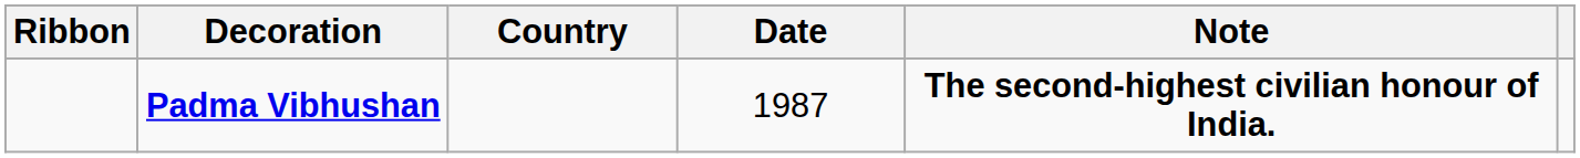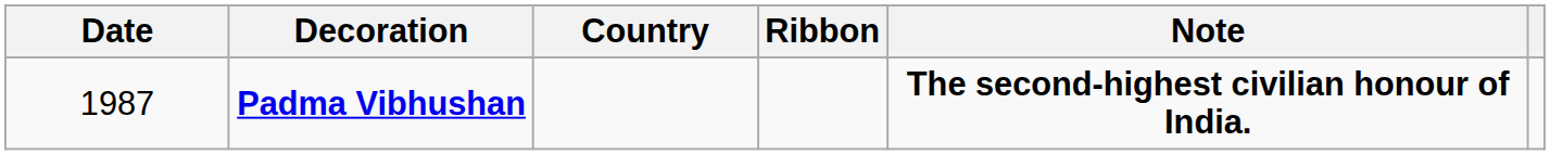columns swapped: Ribbon <-> Date
